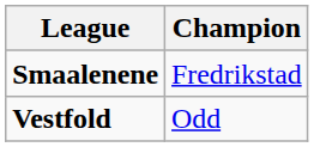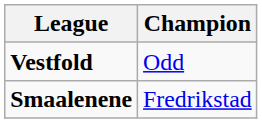rows swapped: Smaalenene <-> Vestfold
